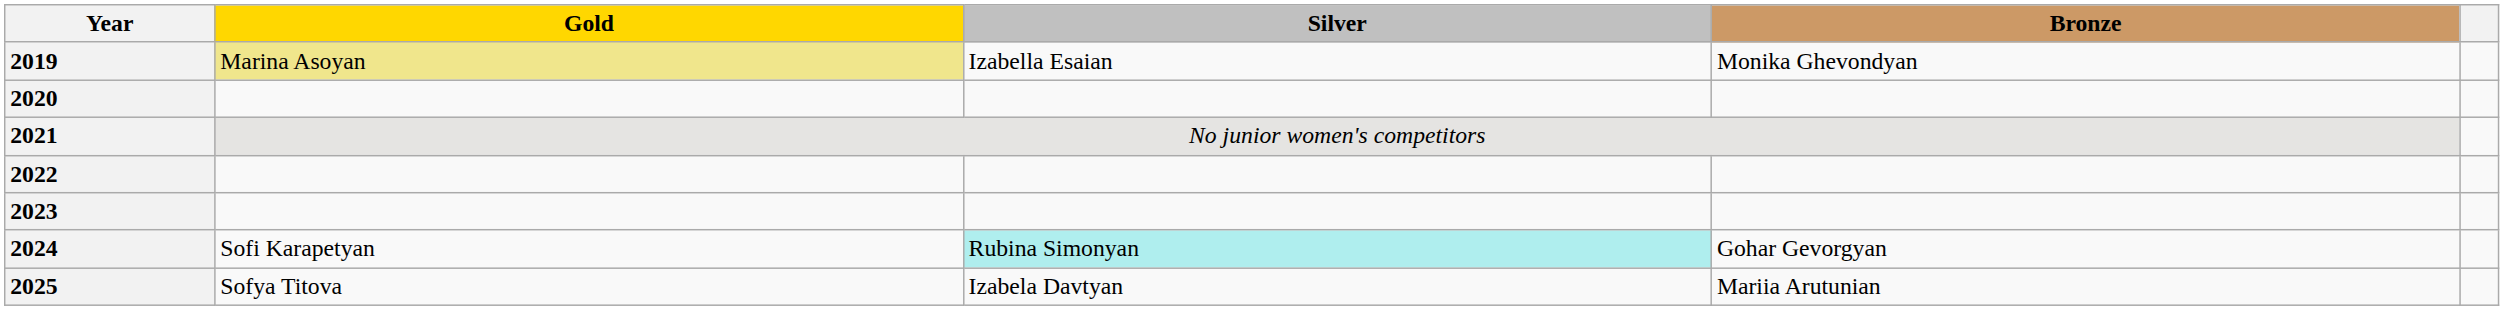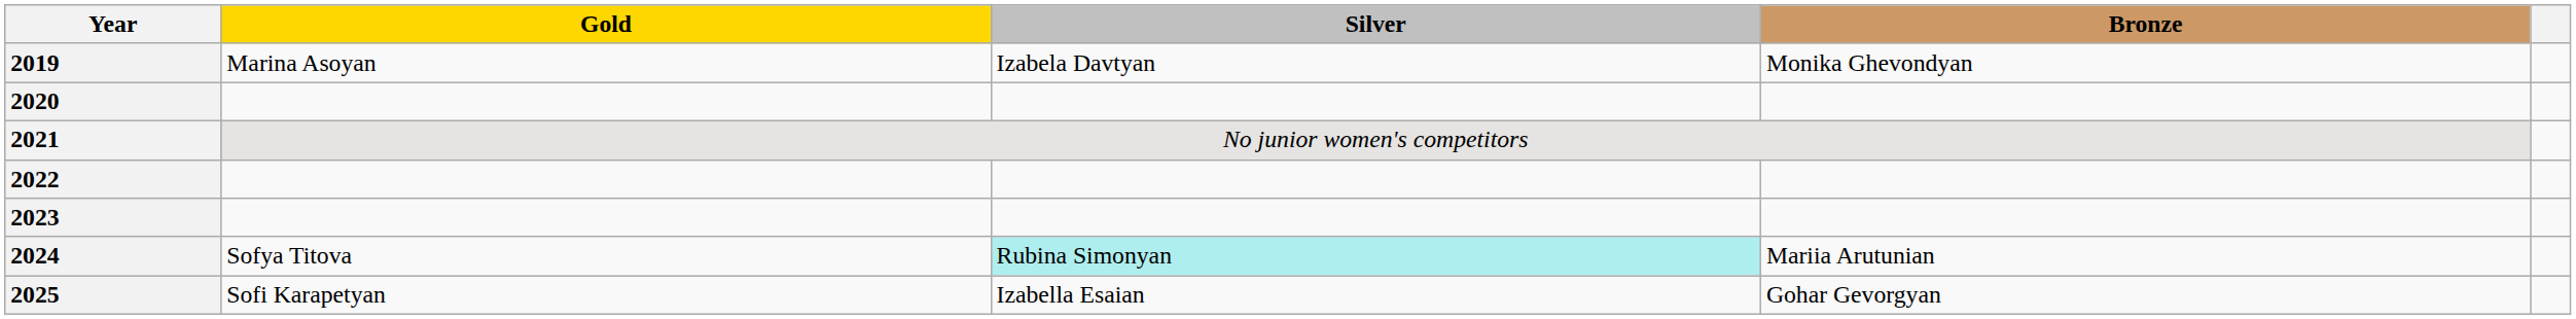2019 | Gold: khaki background -> no background
2019 | Silver: Izabella Esaian -> Izabela Davtyan
2024 | Gold: Sofi Karapetyan -> Sofya Titova
2024 | Bronze: Gohar Gevorgyan -> Mariia Arutunian
2025 | Gold: Sofya Titova -> Sofi Karapetyan
2025 | Silver: Izabela Davtyan -> Izabella Esaian
2025 | Bronze: Mariia Arutunian -> Gohar Gevorgyan
